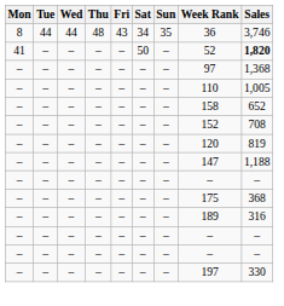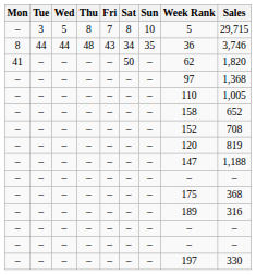+ row: – | 3 | 5 | 8 | 7 | 8 | 10 | 5 | 29,715
41 | Week Rank: 52 -> 62
41 | Sales: bold -> normal
